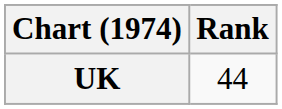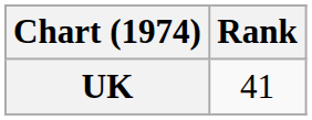UK | Rank: 44 -> 41
